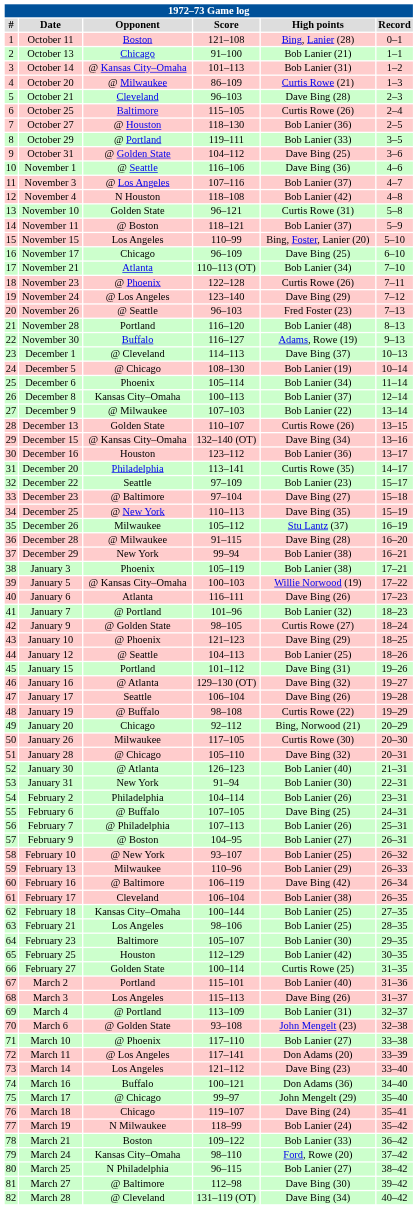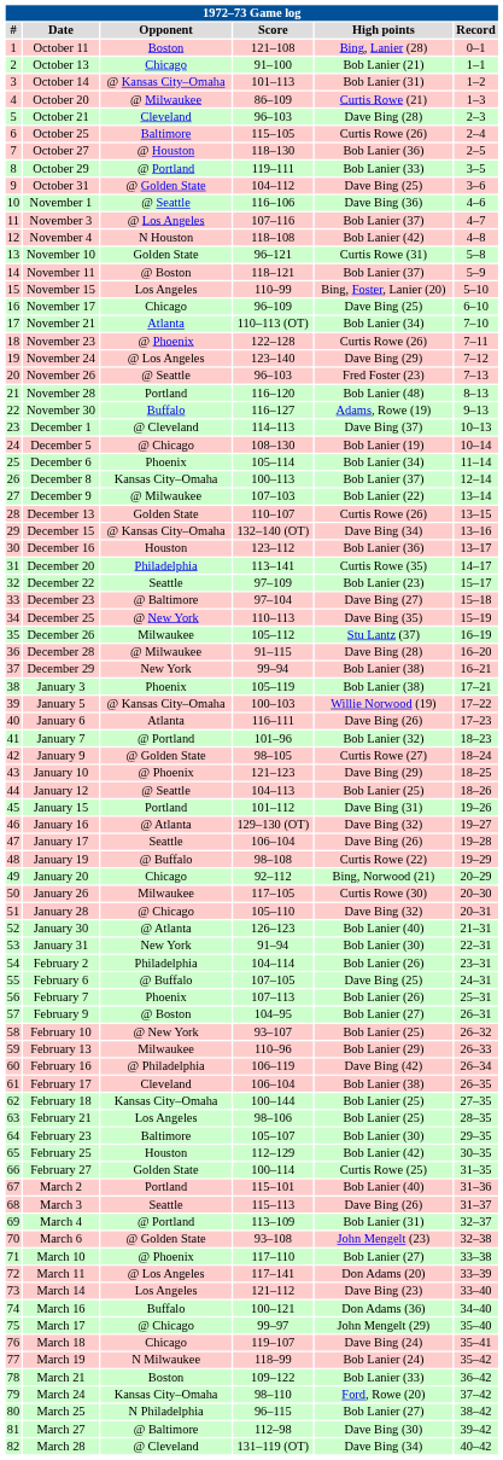February 7 | Opponent: @ Philadelphia -> Phoenix
February 16 | Opponent: @ Baltimore -> @ Philadelphia
March 3 | Opponent: Los Angeles -> Seattle
